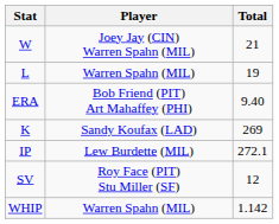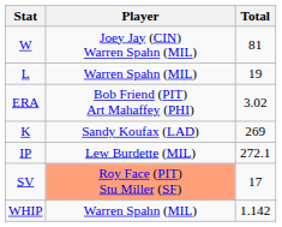W | Total: 21 -> 81
ERA | Total: 9.40 -> 3.02
SV | Player: no background -> lightsalmon background
SV | Total: 12 -> 17
